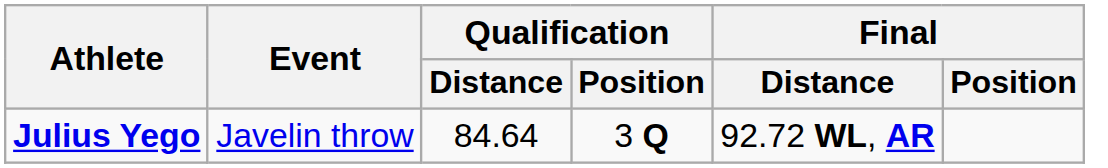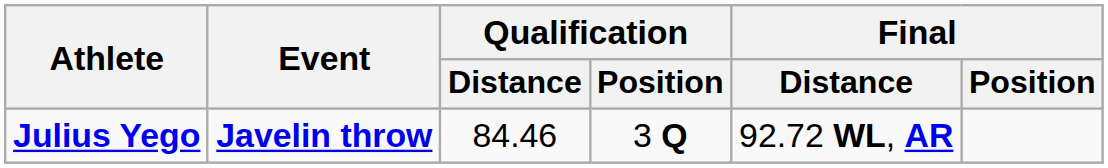Julius Yego | Event: normal -> bold
Julius Yego | Qualification / Distance: 84.64 -> 84.46
